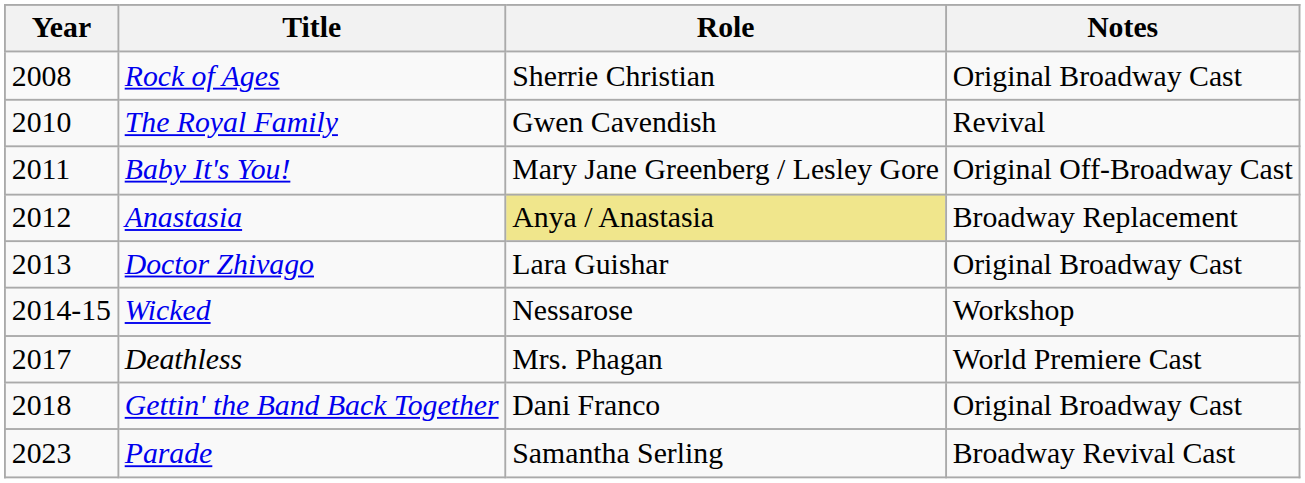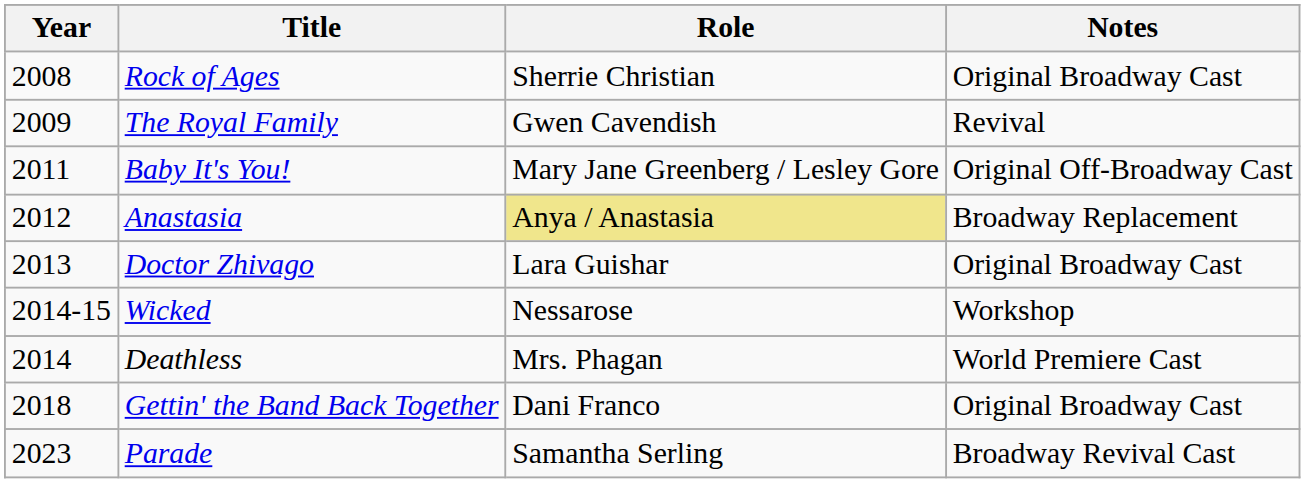The Royal Family | Year: 2010 -> 2009
Deathless | Year: 2017 -> 2014
